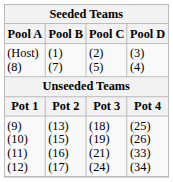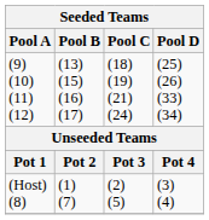rows swapped: (Host) (8) <-> (9) (10) (11) (12)
